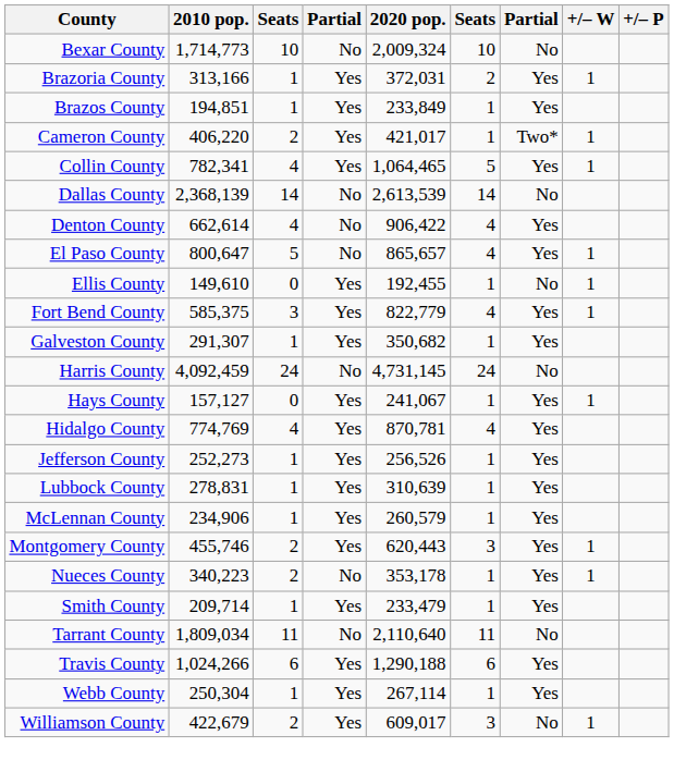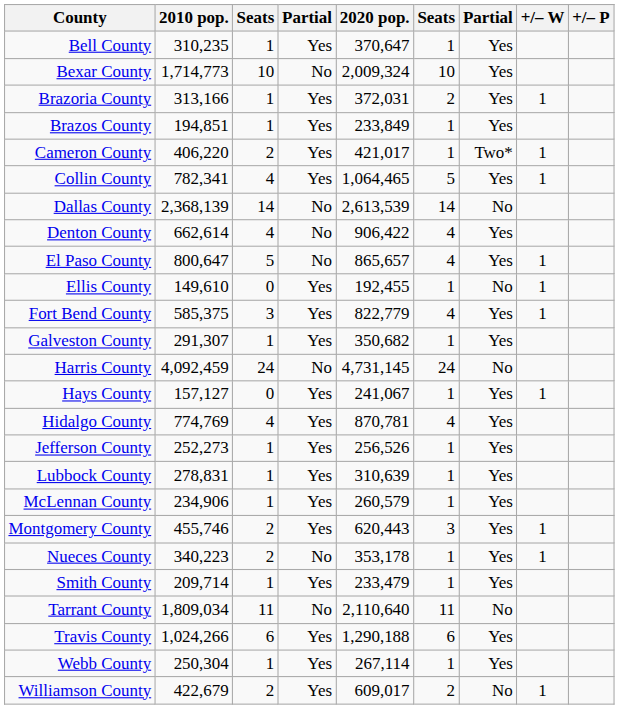+ row: Bell County | 310,235 | 1 | Yes | 370,647 | 1 | Yes
Bexar County | column 7: No -> Yes
Williamson County | column 6: 3 -> 2
